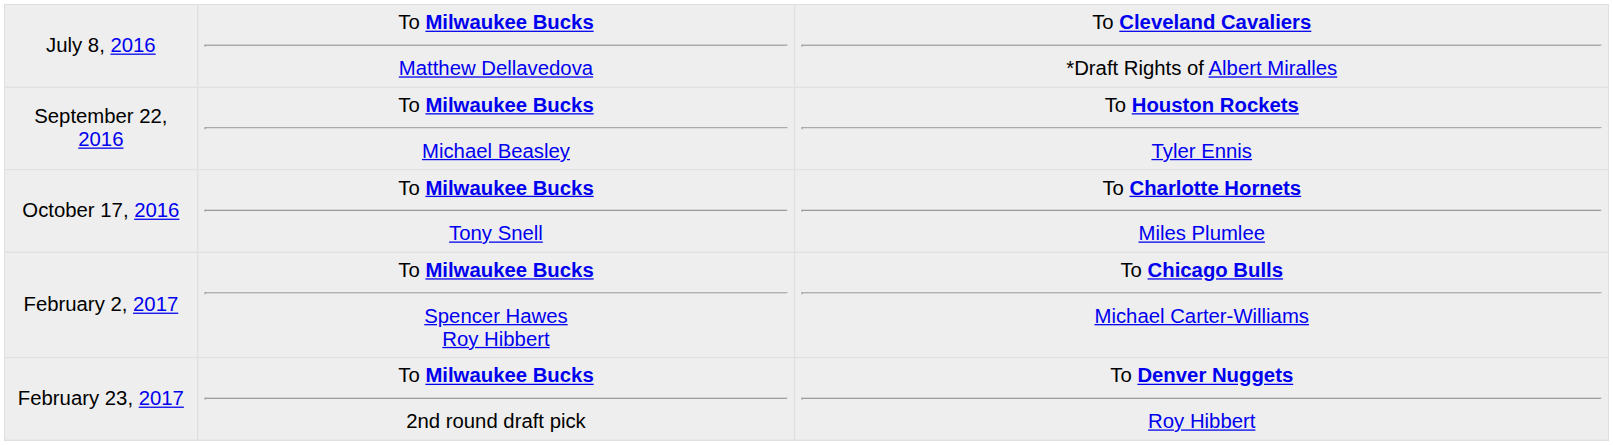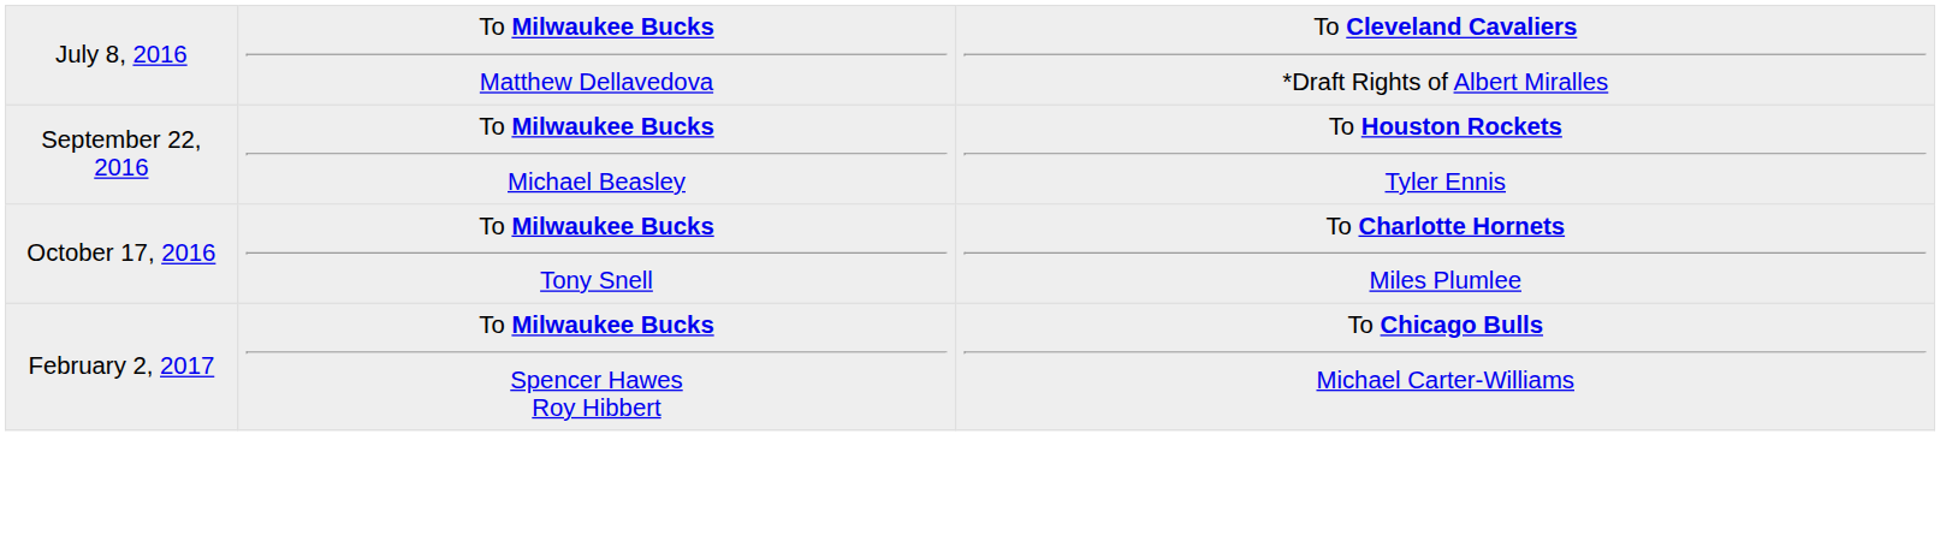- row: February 23, 2017 | To Milwaukee Bucks 2nd round draft pick | To Denver Nuggets Roy Hibbert
